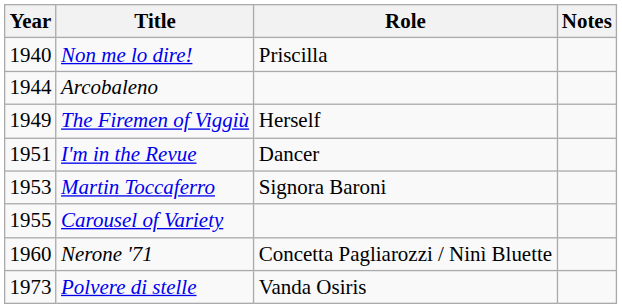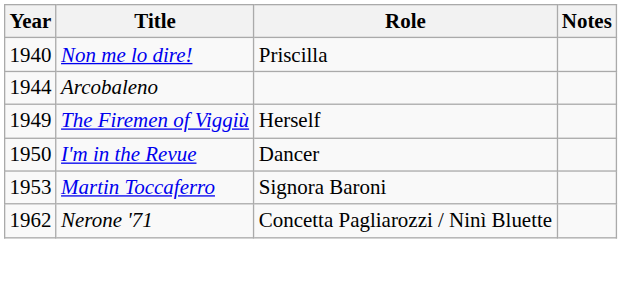I'm in the Revue | Year: 1951 -> 1950
- row: 1955 | Carousel of Variety
Nerone '71 | Year: 1960 -> 1962
- row: 1973 | Polvere di stelle | Vanda Osiris
